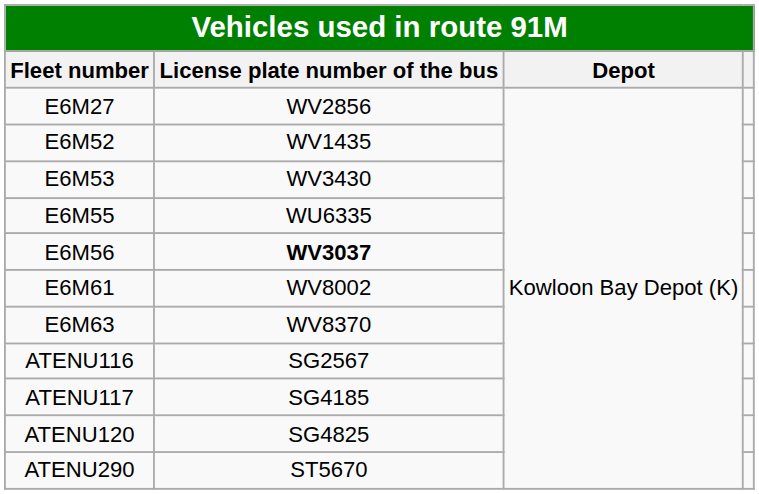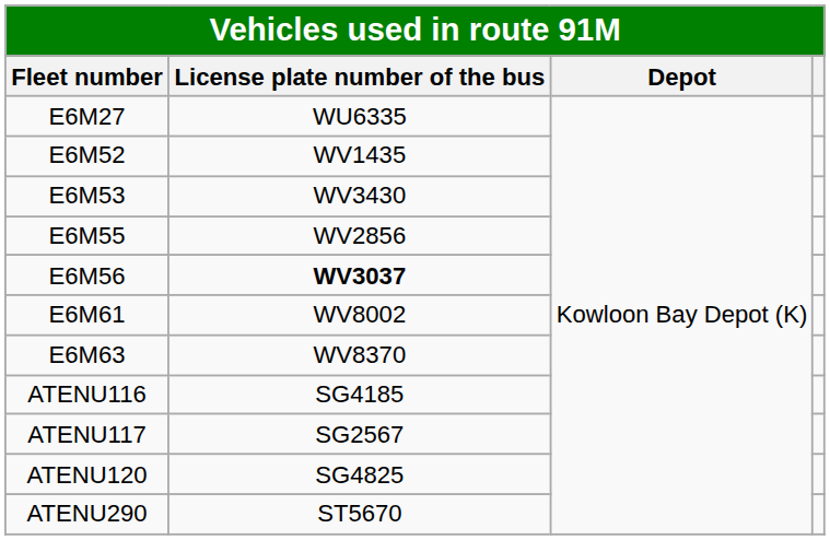E6M27 | License plate number of the bus: WV2856 -> WU6335
E6M55 | License plate number of the bus: WU6335 -> WV2856
ATENU116 | License plate number of the bus: SG2567 -> SG4185
ATENU117 | License plate number of the bus: SG4185 -> SG2567
